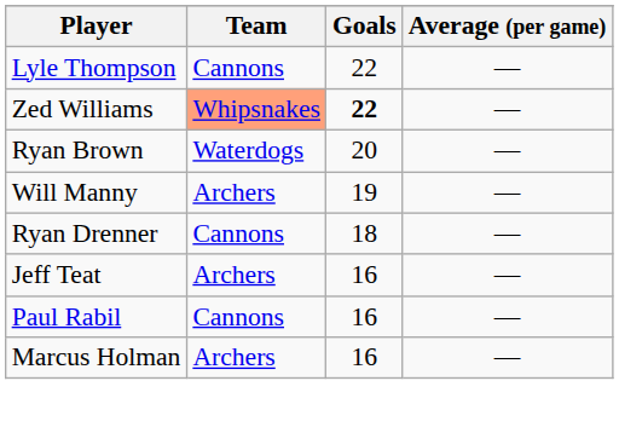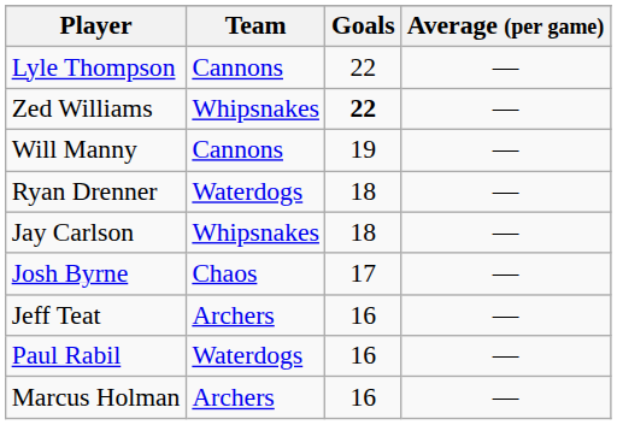Zed Williams | Team: lightsalmon background -> no background
- row: Ryan Brown | Waterdogs | 20 | —
Will Manny | Team: Archers -> Cannons
Ryan Drenner | Team: Cannons -> Waterdogs
+ row: Jay Carlson | Whipsnakes | 18 | —
+ row: Josh Byrne | Chaos | 17 | —
Paul Rabil | Team: Cannons -> Waterdogs
